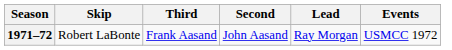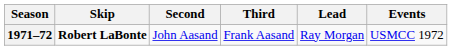columns swapped: Third <-> Second
1971–72 | Skip: normal -> bold
